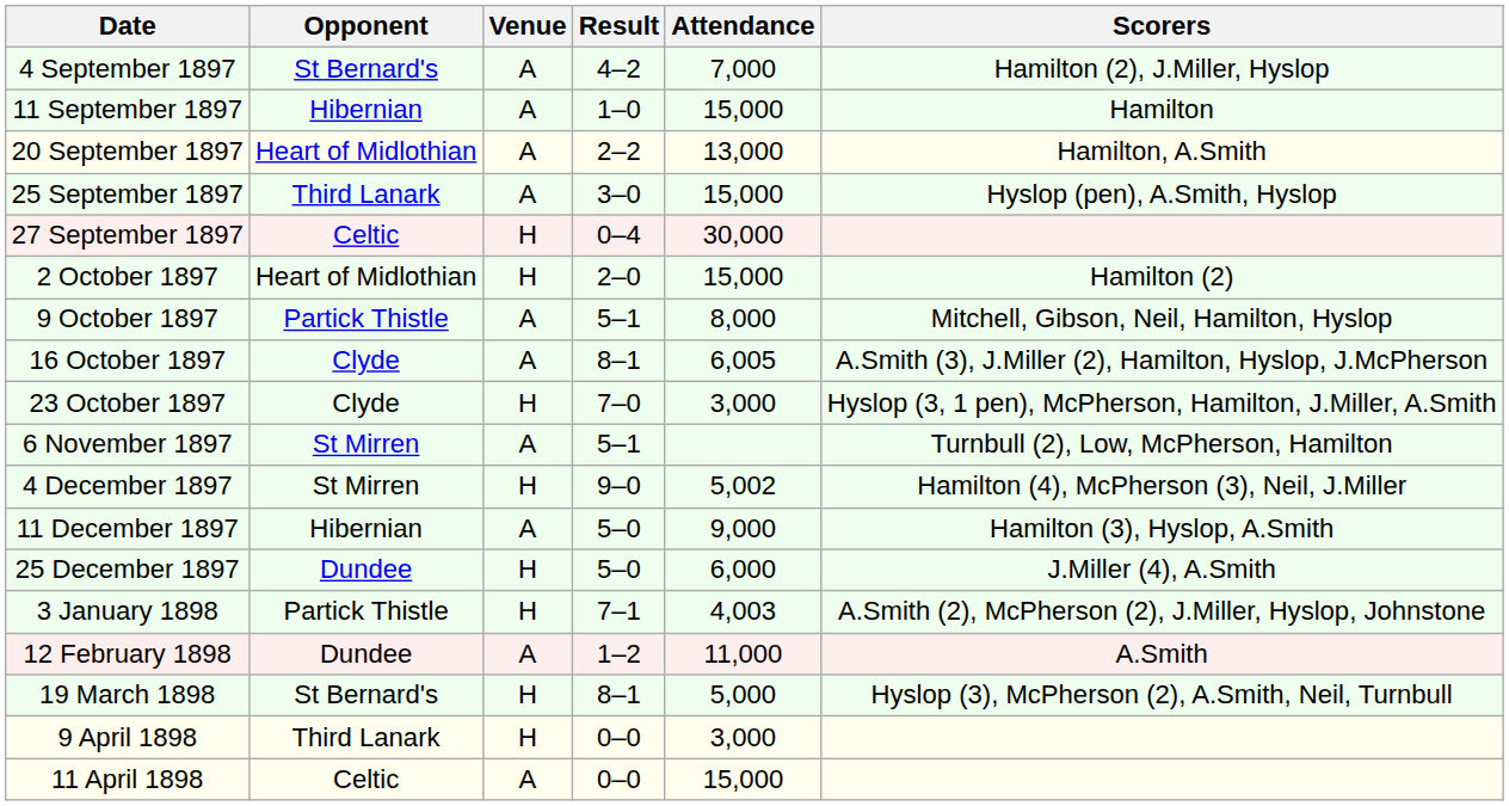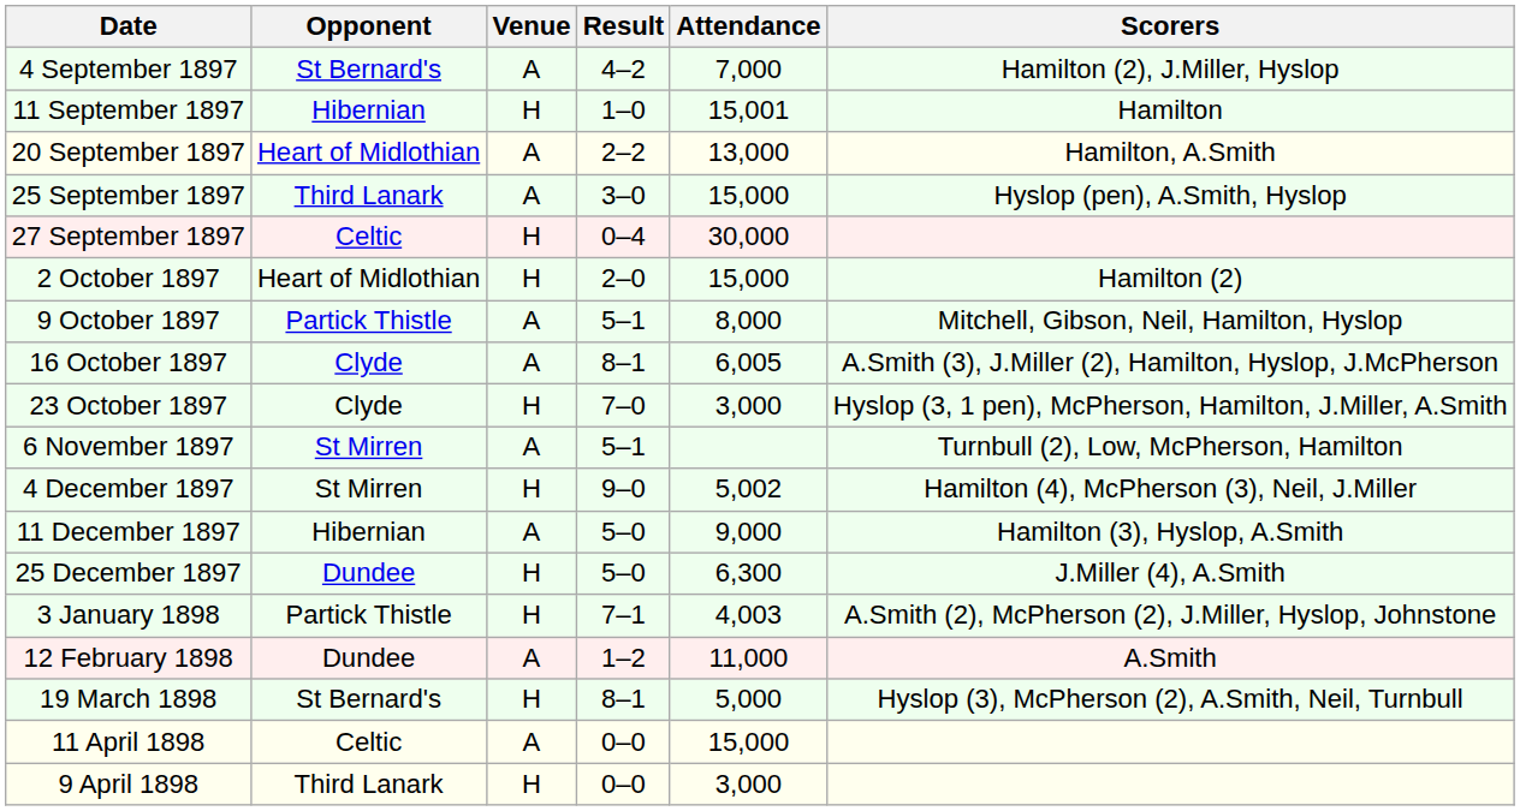11 September 1897 | Venue: A -> H
11 September 1897 | Attendance: 15,000 -> 15,001
25 December 1897 | Attendance: 6,000 -> 6,300
rows swapped: 9 April 1898 <-> 11 April 1898
